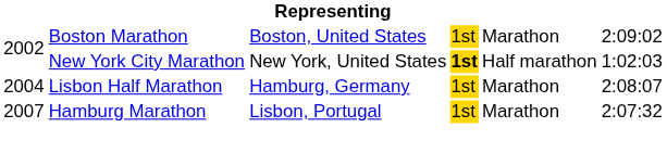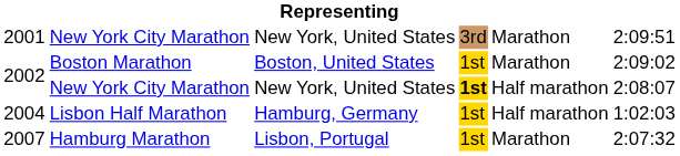+ row: 2001 | New York City Marathon | New York, United States | 3rd | Marathon | 2:09:51
2002 / New York City Marathon | column 6: 1:02:03 -> 2:08:07
2004 | column 5: Marathon -> Half marathon
2004 | column 6: 2:08:07 -> 1:02:03
